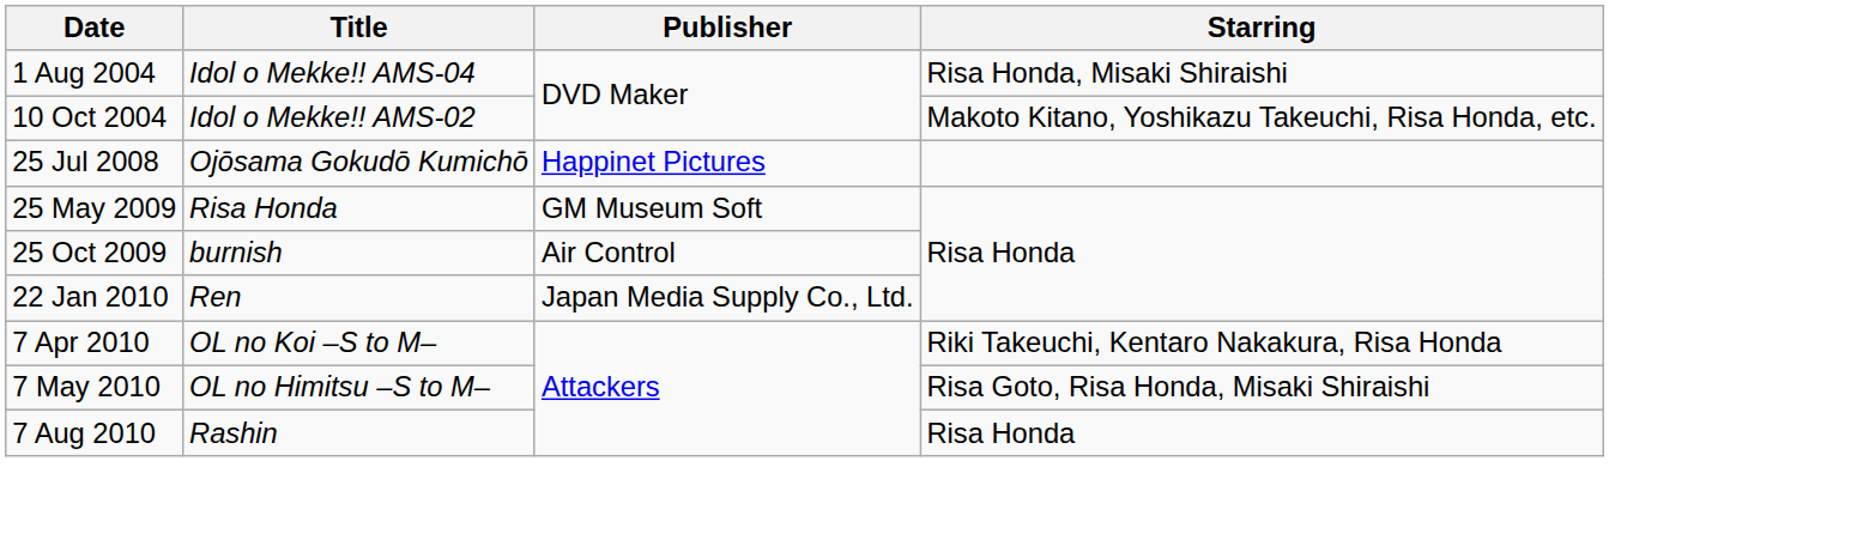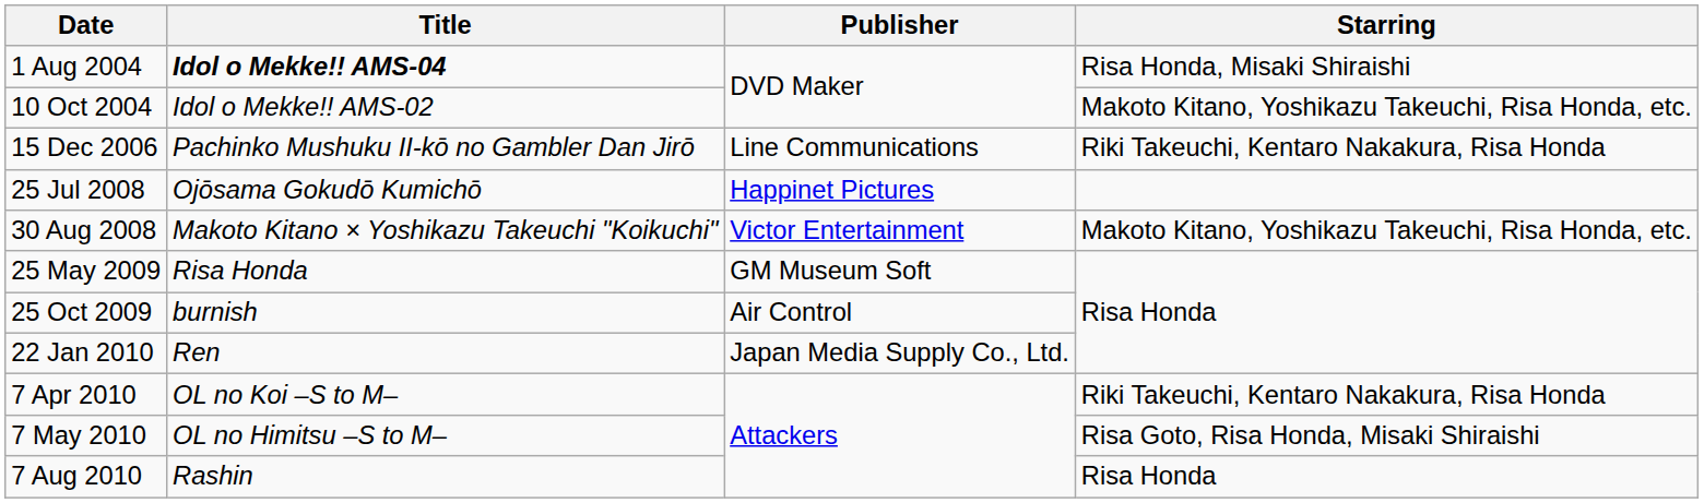1 Aug 2004 | Title: normal -> bold
+ row: 15 Dec 2006 | Pachinko Mushuku II-kō no Gambler Dan Jirō | Line Communications | Riki Takeuchi, Kentaro Nakakura, Risa Honda
+ row: 30 Aug 2008 | Makoto Kitano × Yoshikazu Takeuchi "Koikuchi" | Victor Entertainment | Makoto Kitano, Yoshikazu Takeuchi, Risa Honda, etc.
